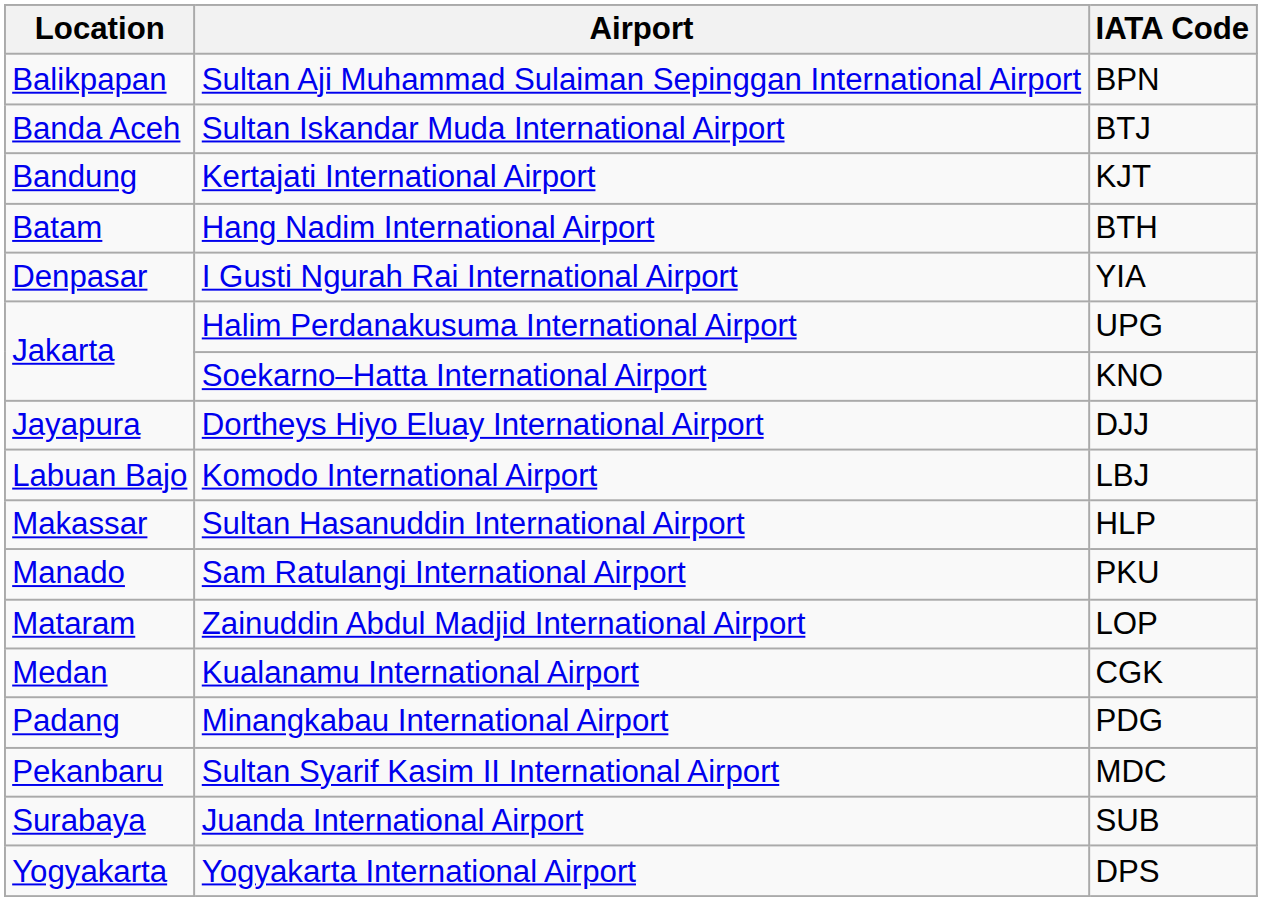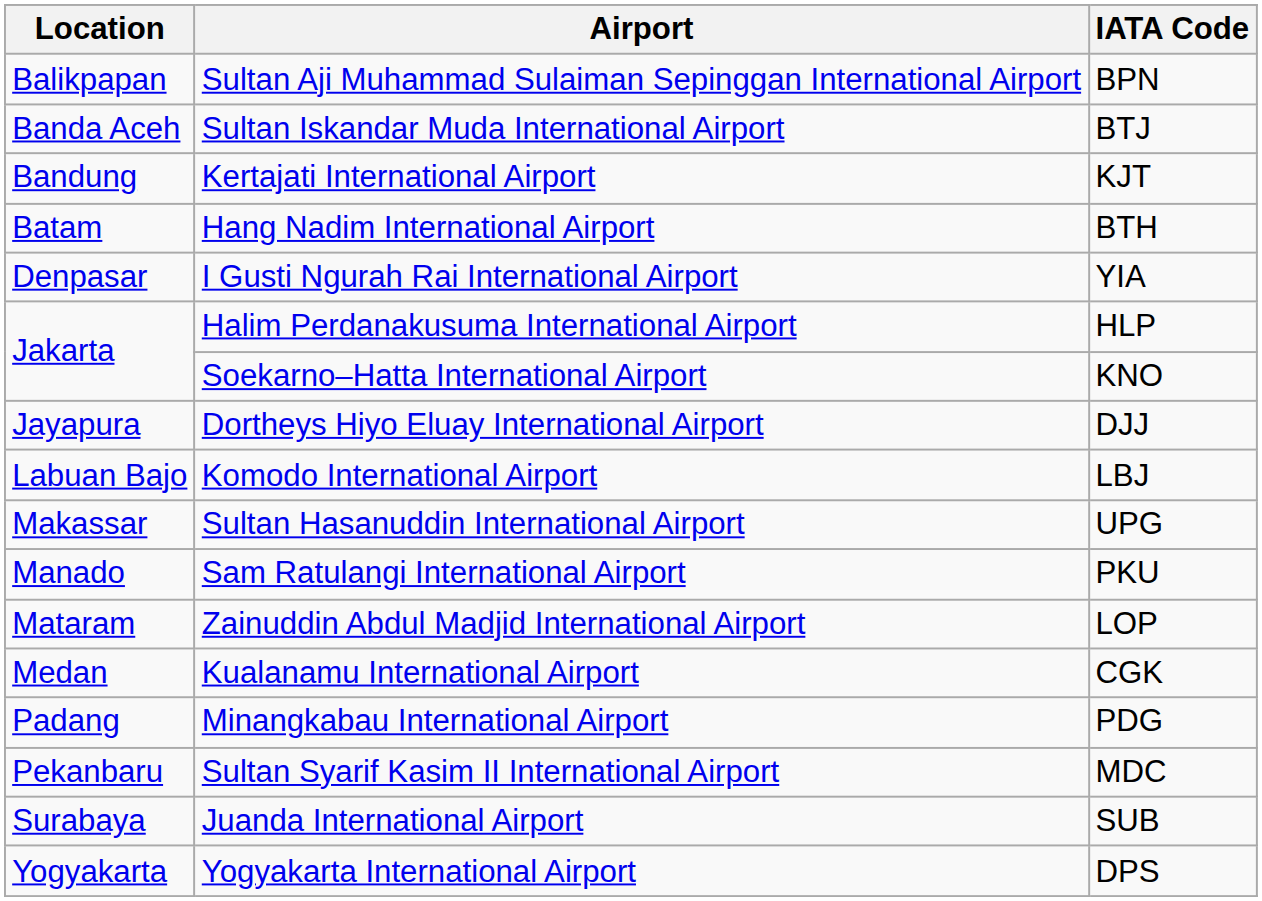Halim Perdanakusuma International Airport | IATA Code: UPG -> HLP
Sultan Hasanuddin International Airport | IATA Code: HLP -> UPG
